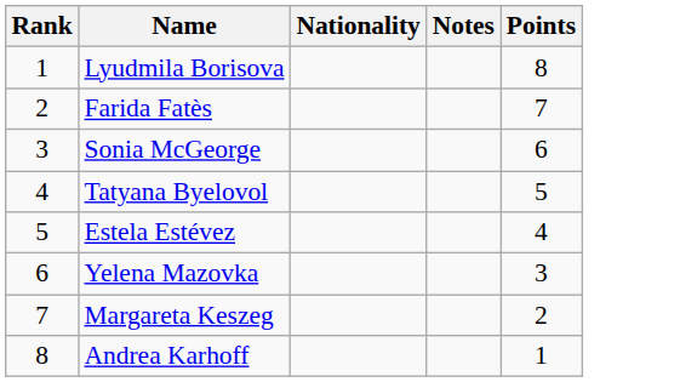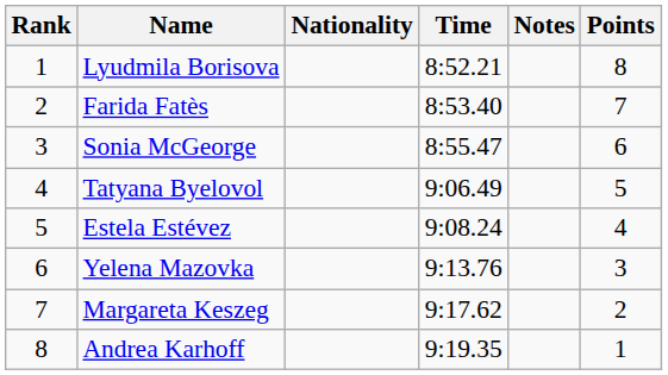+ column: Time | 8:52.21 | 8:53.40 | 8:55.47 | 9:06.49 | 9:08.24 | 9:13.76 | 9:17.62 | 9:19.35
